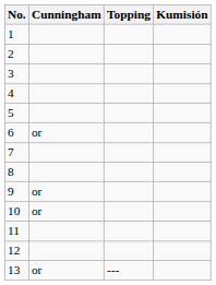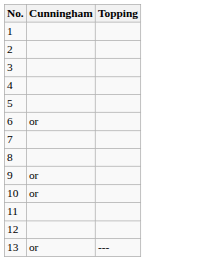- column: Kumisión
